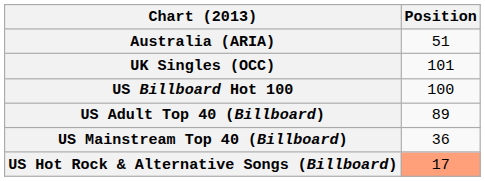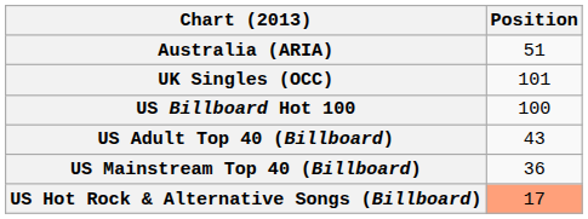US Adult Top 40 (Billboard) | Position: 89 -> 43
